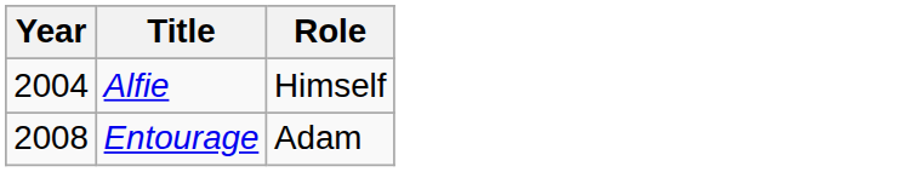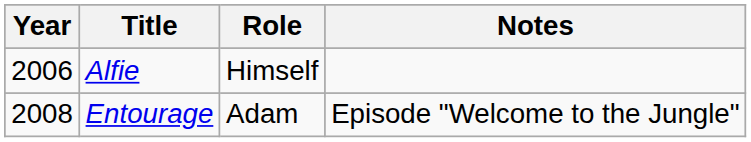+ column: Notes | Episode "Welcome to the Jungle"
Alfie | Year: 2004 -> 2006
